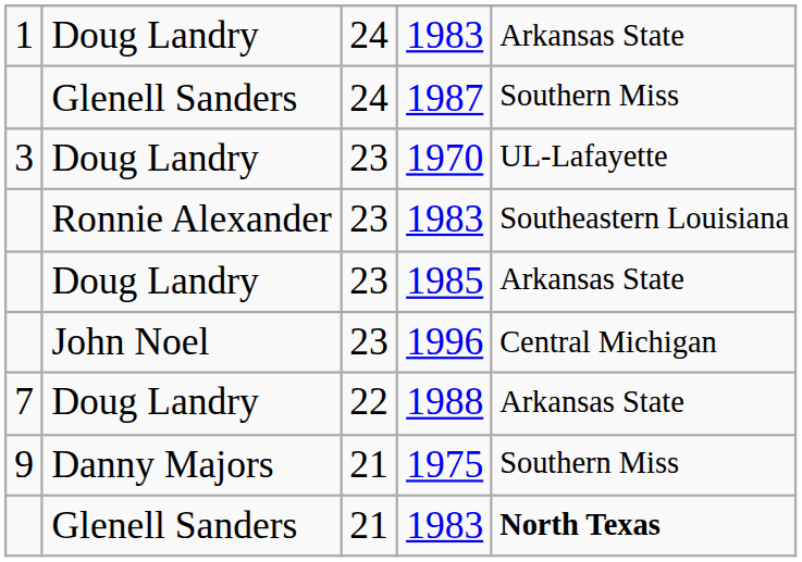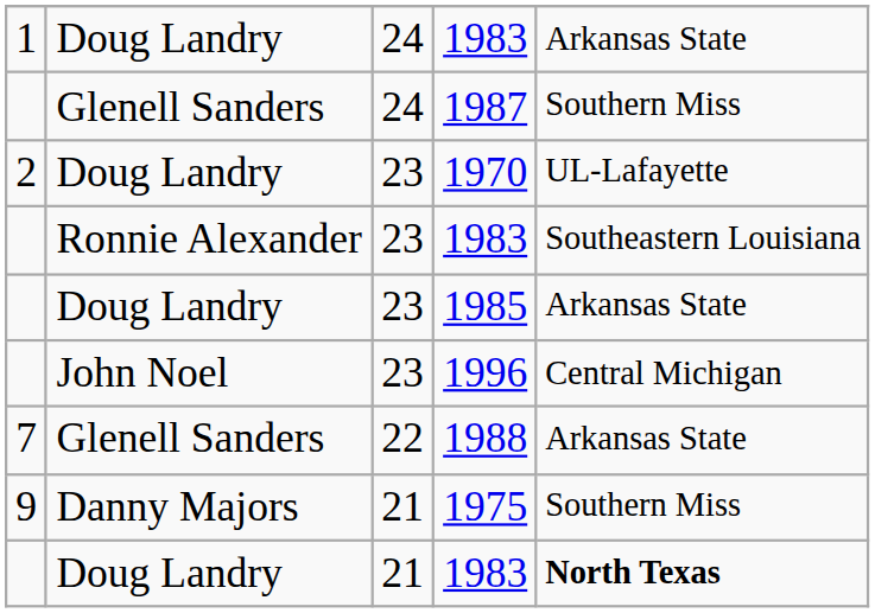1970 | column 1: 3 -> 2
1988 | column 2: Doug Landry -> Glenell Sanders
21 / 1983 | column 2: Glenell Sanders -> Doug Landry
